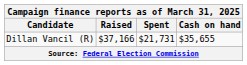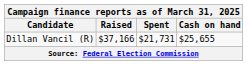Dillan Vancil (R) | Cash on hand: $35,655 -> $25,655
